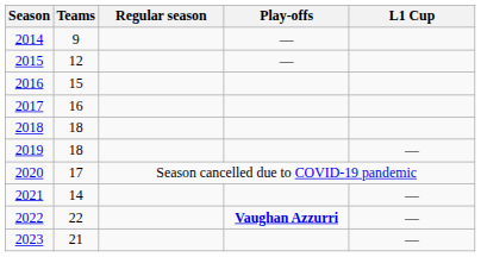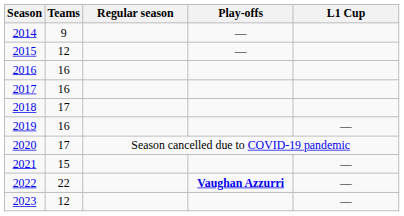2016 | Teams: 15 -> 16
2018 | Teams: 18 -> 17
2019 | Teams: 18 -> 16
2021 | Teams: 14 -> 15
2023 | Teams: 21 -> 12
